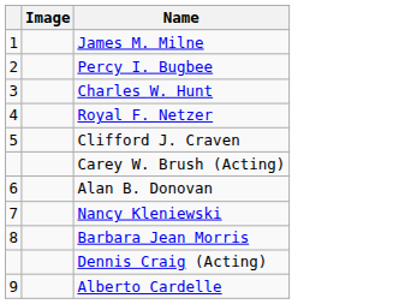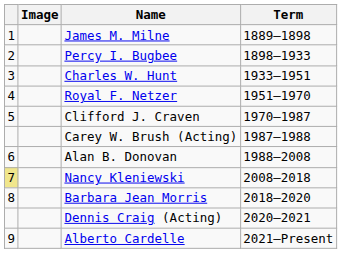+ column: Term | 1889–1898 | 1898–1933 | 1933–1951 | 1951–1970 | 1970–1987 | 1987–1988 | 1988–2008 | 2008–2018 | 2018–2020 | 2020–2021 | 2021–Present
Nancy Kleniewski | column 1: no background -> khaki background
